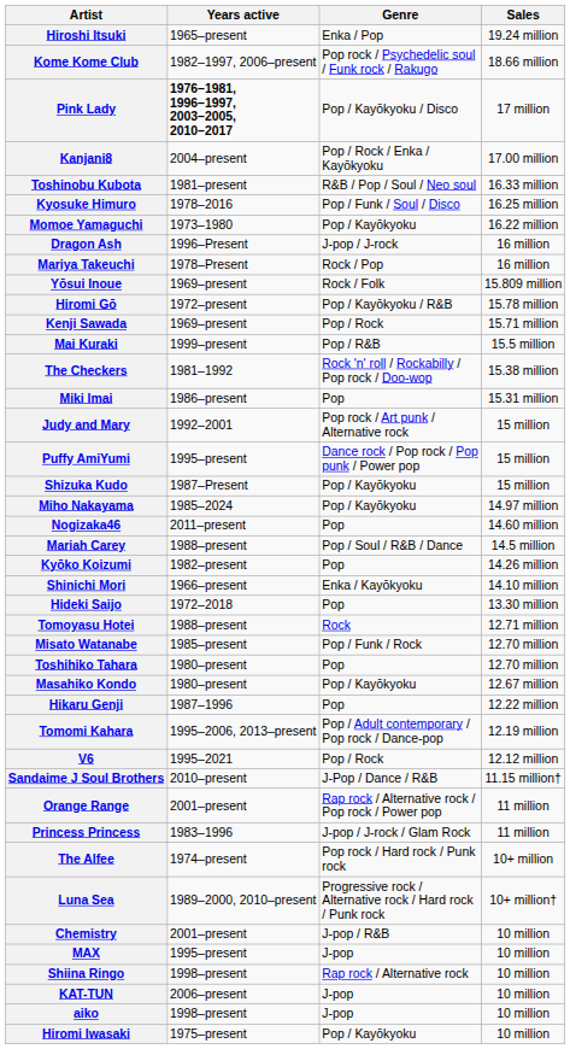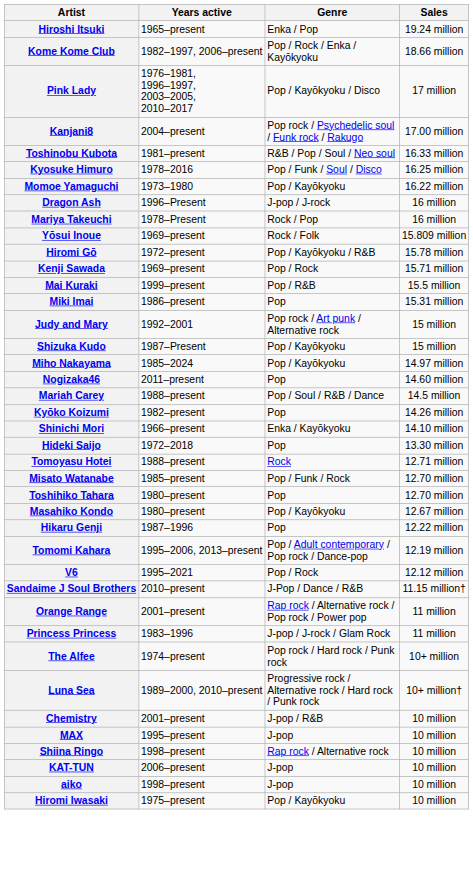Kome Kome Club | Genre: Pop rock / Psychedelic soul / Funk rock / Rakugo -> Pop / Rock / Enka / Kayōkyoku
Pink Lady | Years active: bold -> normal
Kanjani8 | Genre: Pop / Rock / Enka / Kayōkyoku -> Pop rock / Psychedelic soul / Funk rock / Rakugo
- row: The Checkers | 1981–1992 | Rock 'n' roll / Rockabilly / Pop rock / Doo-wop | 15.38 million
- row: Puffy AmiYumi | 1995–present | Dance rock / Pop rock / Pop punk / Power pop | 15 million
